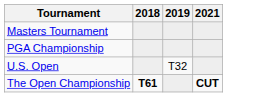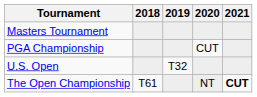+ column: 2020 | CUT | NT
The Open Championship | 2018: bold -> normal
